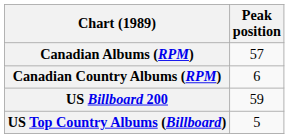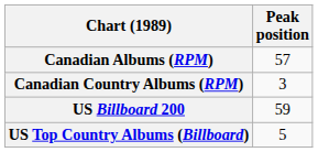Canadian Country Albums (RPM) | Peak position: 6 -> 3
